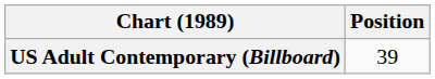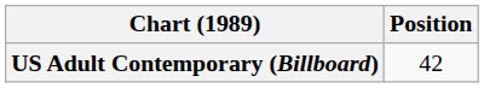US Adult Contemporary (Billboard) | Position: 39 -> 42
